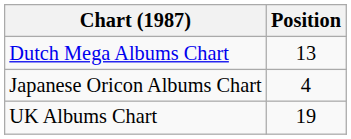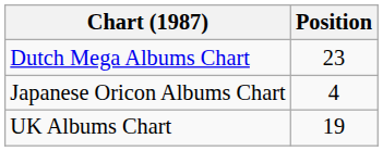Dutch Mega Albums Chart | Position: 13 -> 23
